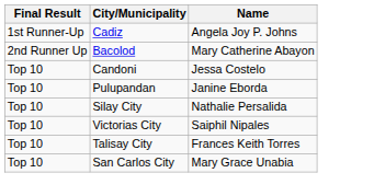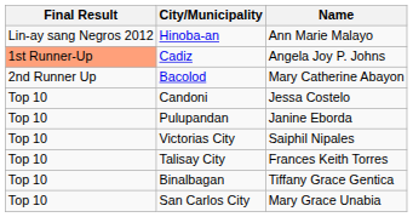+ row: Lin-ay sang Negros 2012 | Hinoba-an | Ann Marie Malayo
Cadiz | Final Result: no background -> lightsalmon background
- row: Top 10 | Silay City | Nathalie Persalida
+ row: Top 10 | Binalbagan | Tiffany Grace Gentica
